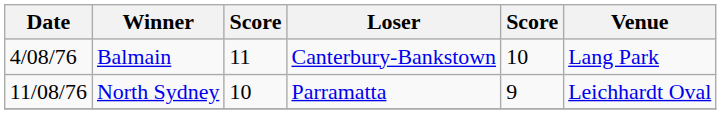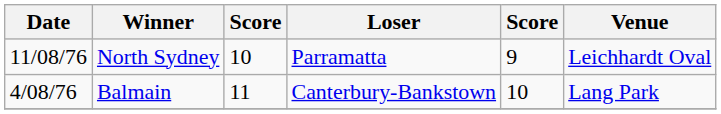rows swapped: Balmain <-> North Sydney
